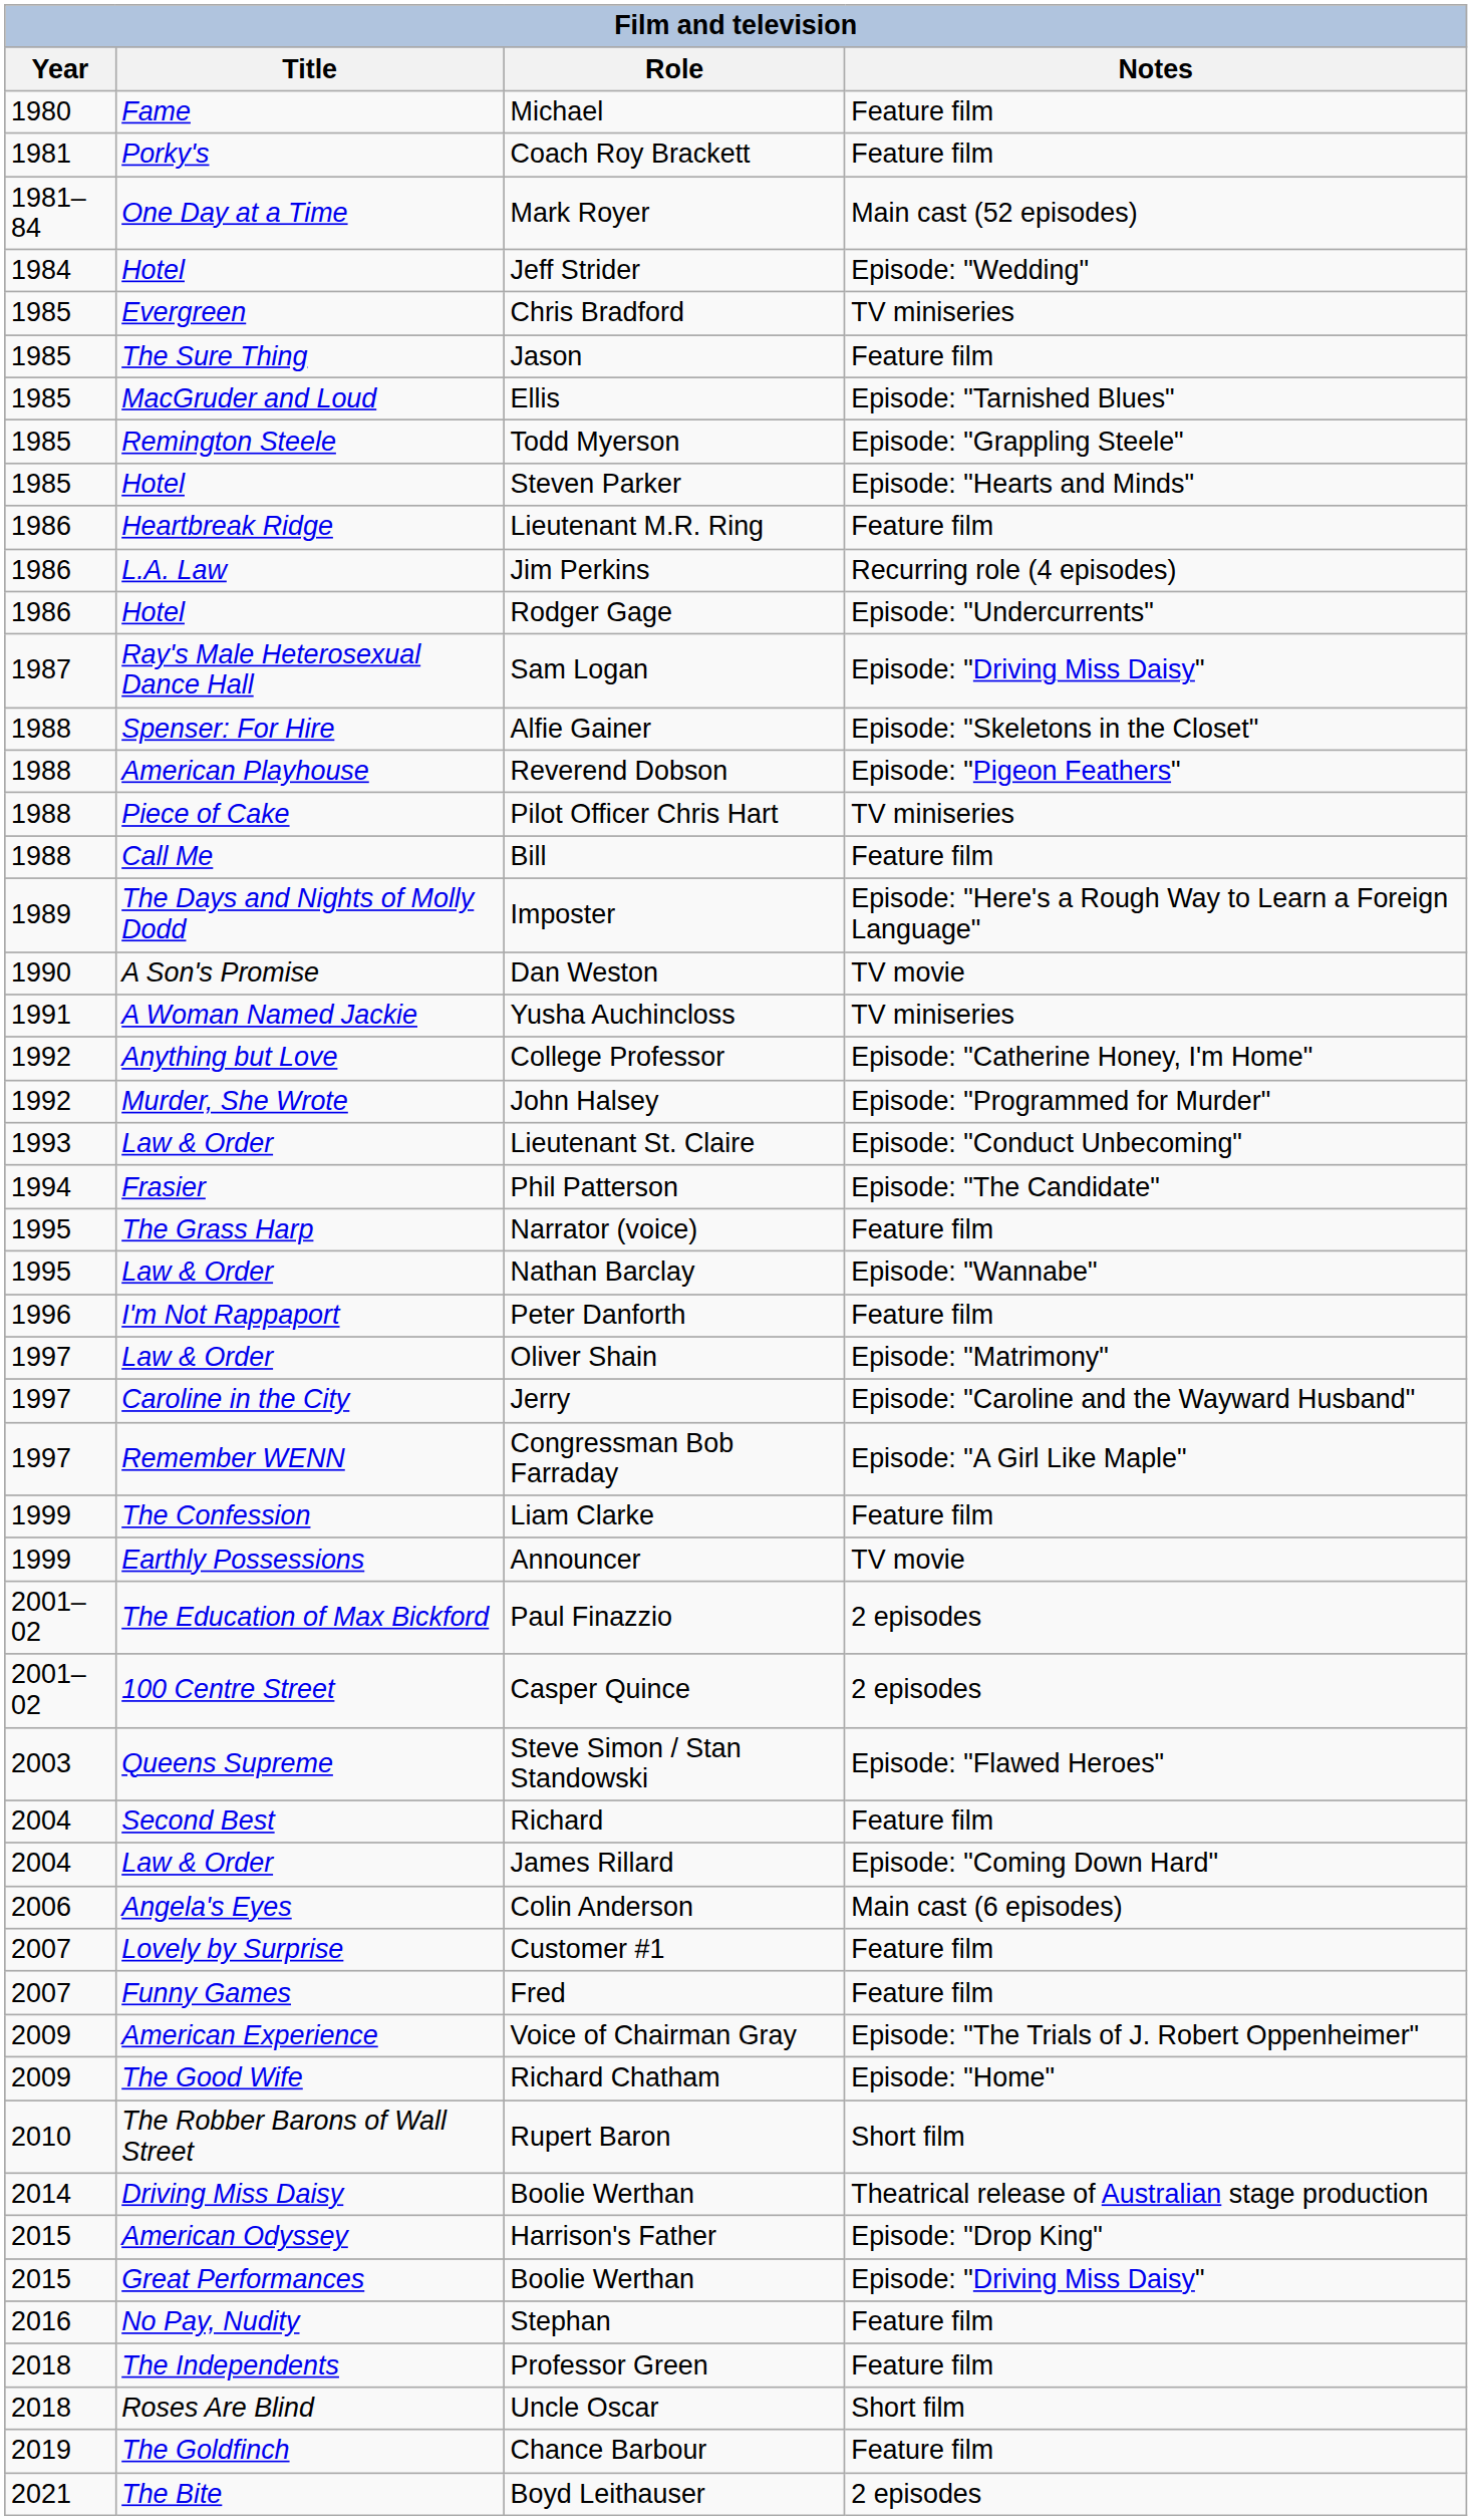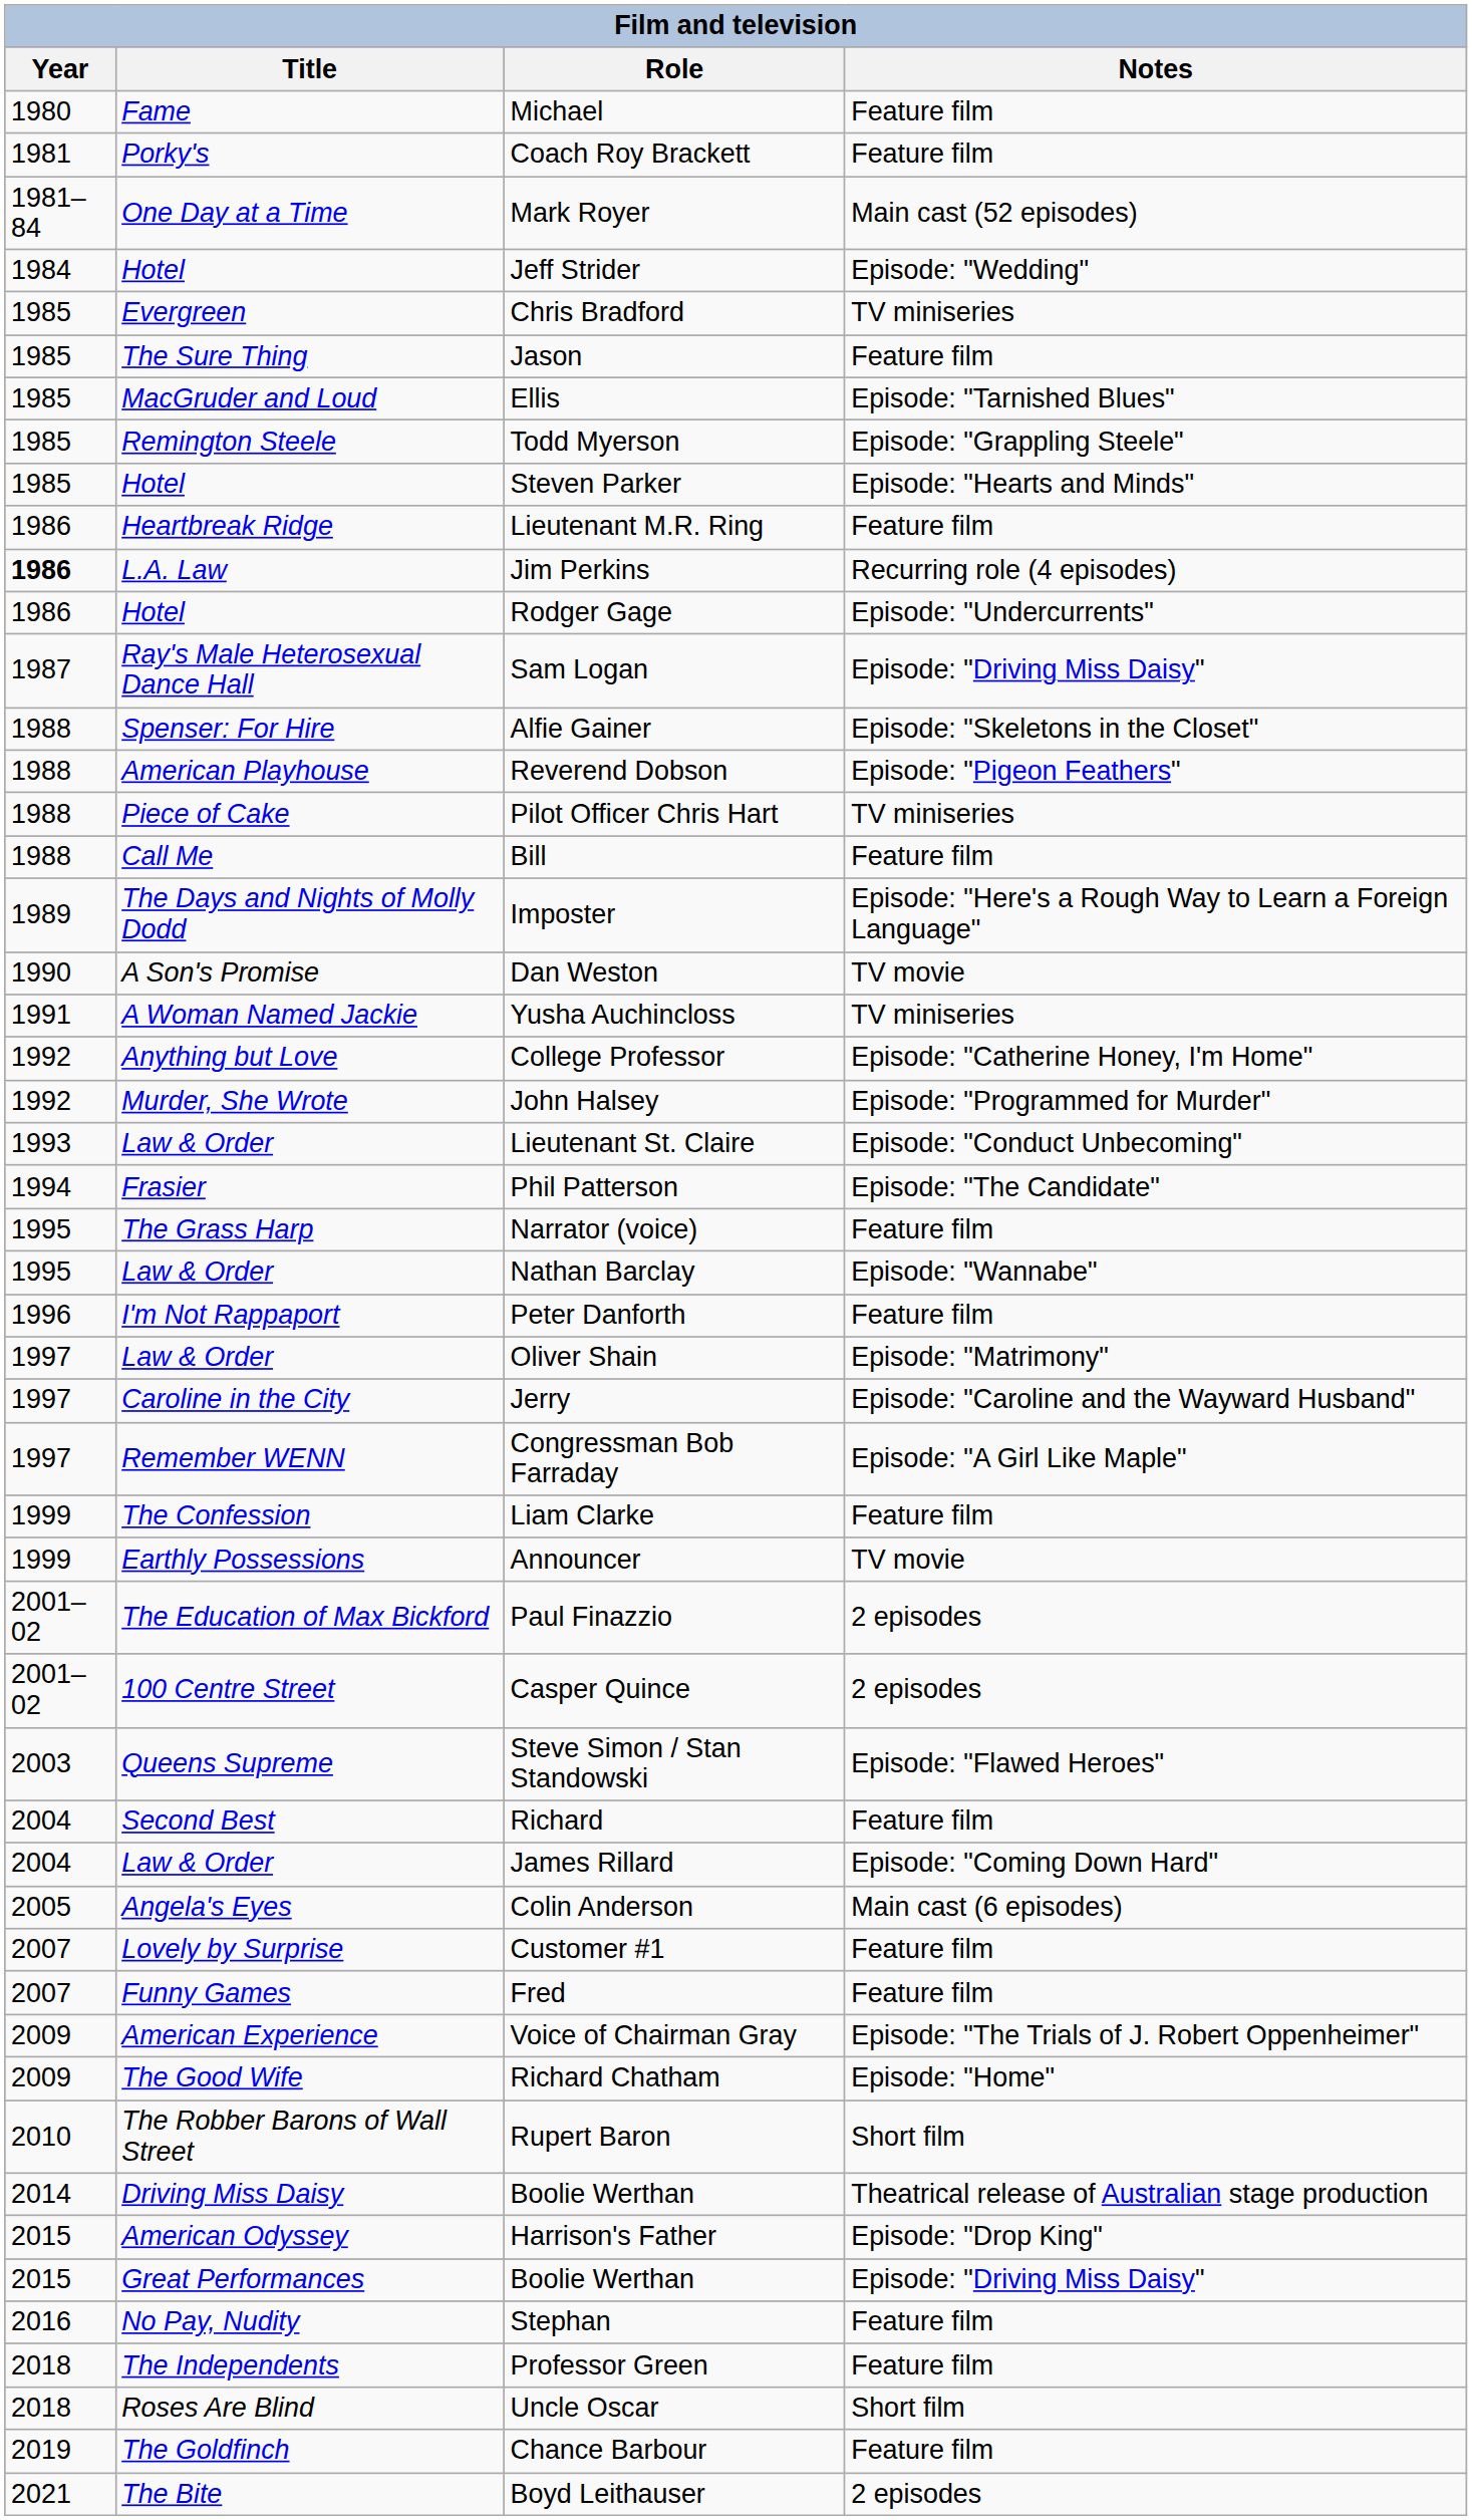Jim Perkins | Year: normal -> bold
Colin Anderson | Year: 2006 -> 2005
